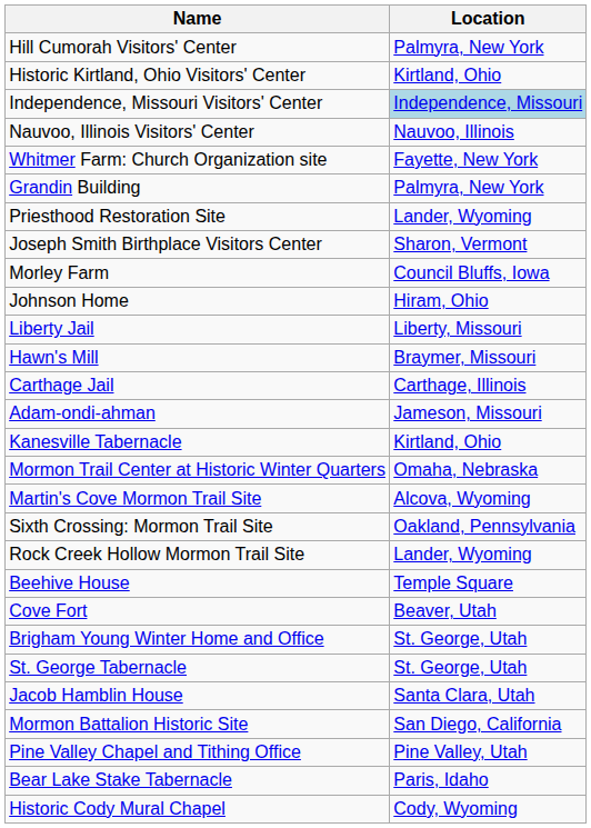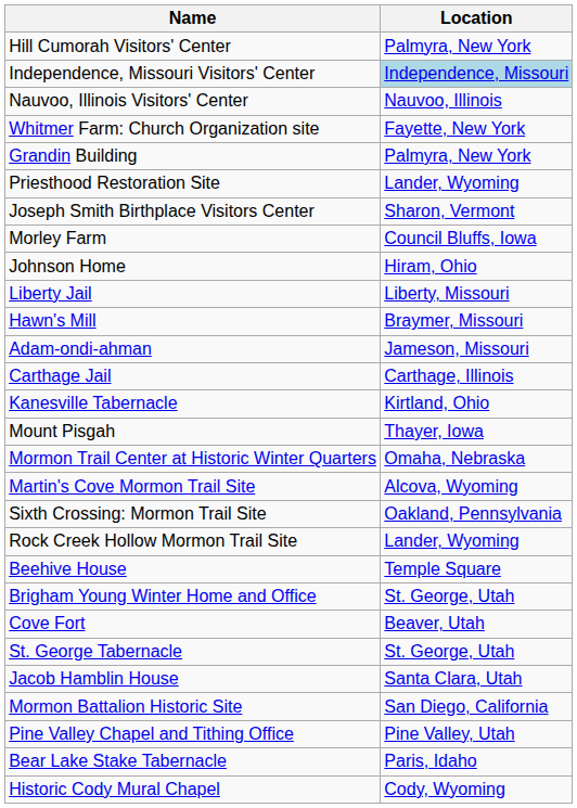- row: Historic Kirtland, Ohio Visitors' Center | Kirtland, Ohio
rows swapped: Adam-ondi-ahman <-> Carthage Jail
+ row: Mount Pisgah | Thayer, Iowa
rows swapped: Cove Fort <-> Brigham Young Winter Home and Office
